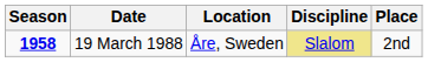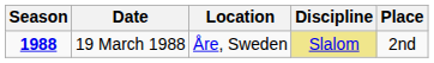19 March 1988 | Season: 1958 -> 1988
